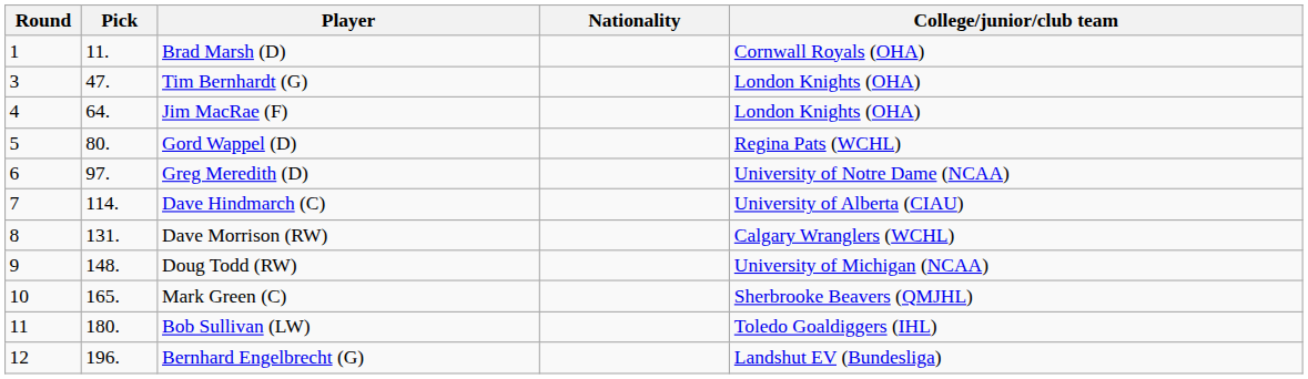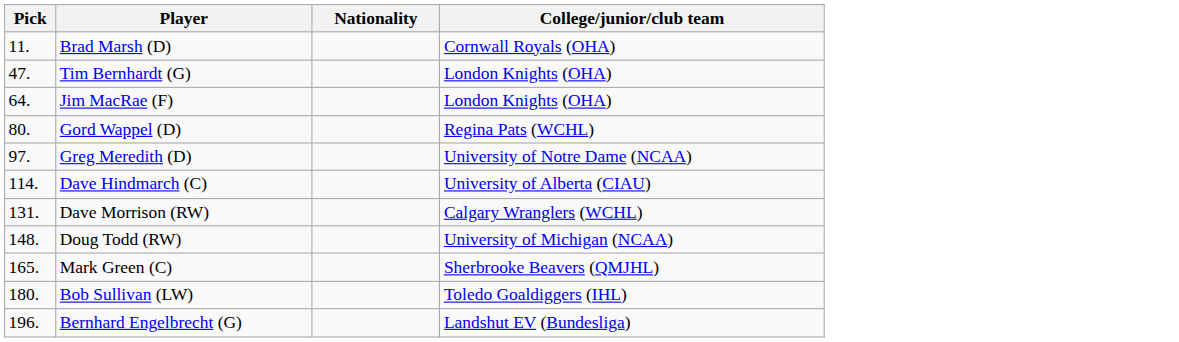- column: Round | 1 | 3 | 4 | 5 | 6 | 7 | 8 | 9 | 10 | 11 | 12
